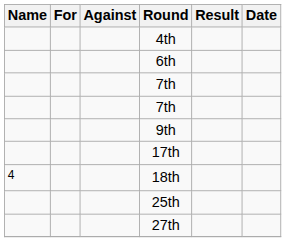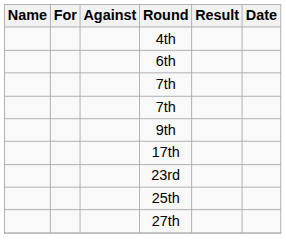- row: 4 | 18th
+ row: 23rd
